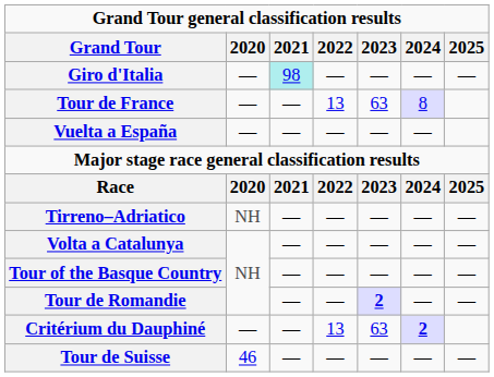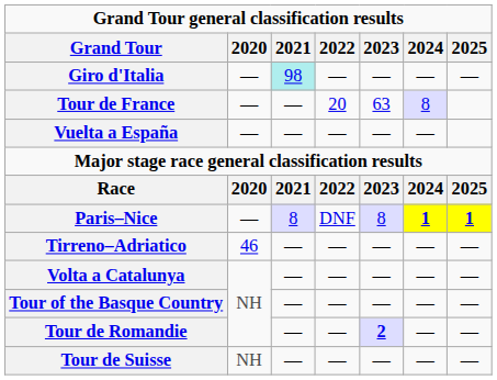Tour de France | 2022: 13 -> 20
+ row: Paris–Nice | — | 8 | DNF | 8 | 1 | 1
Tirreno–Adriatico | 2020: NH -> 46
- row: Critérium du Dauphiné | — | — | 13 | 63 | 2
Tour de Suisse | 2020: 46 -> NH
